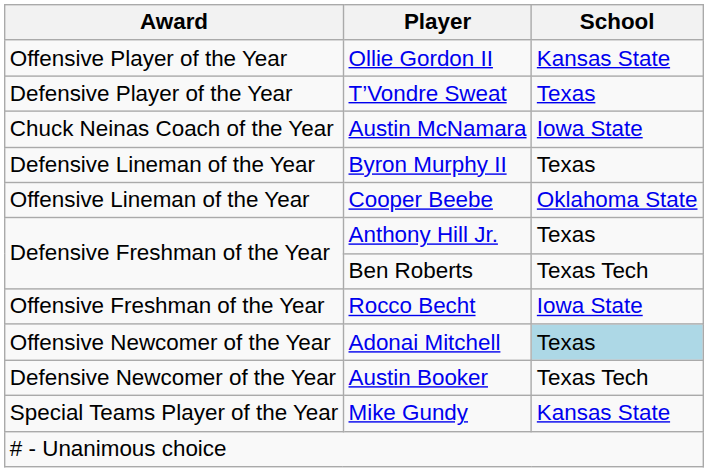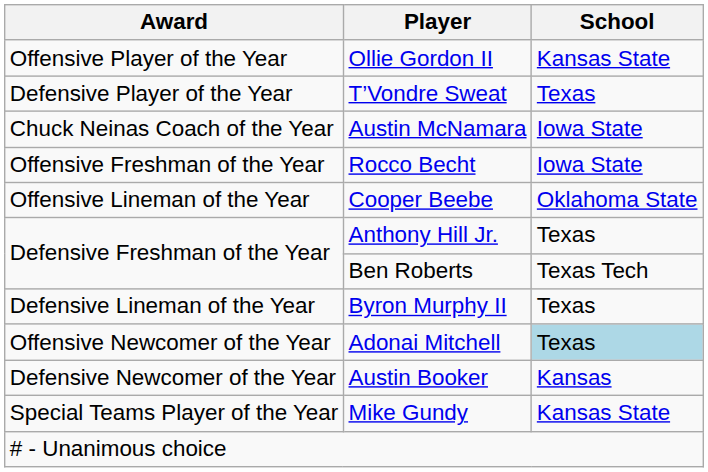rows swapped: Rocco Becht <-> Byron Murphy II
Austin Booker | School: Texas Tech -> Kansas
